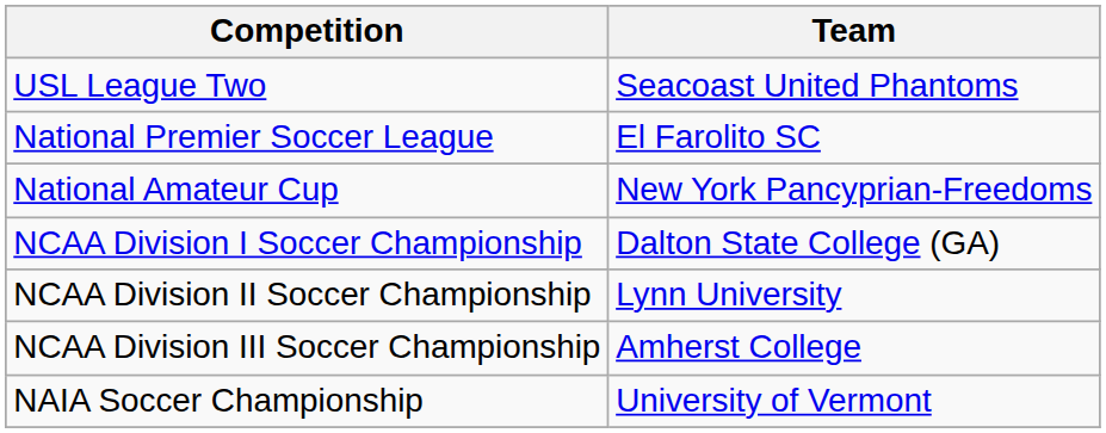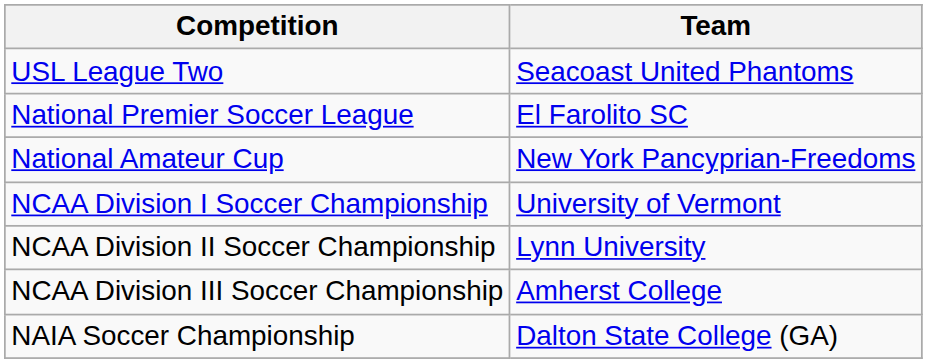NCAA Division I Soccer Championship | Team: Dalton State College (GA) -> University of Vermont
NAIA Soccer Championship | Team: University of Vermont -> Dalton State College (GA)
